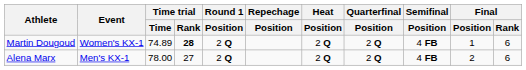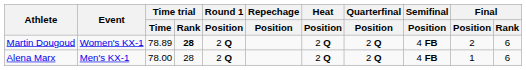Martin Dougoud | Time trial / Time: 74.89 -> 78.89
Martin Dougoud | Final / Position: 1 -> 2
Alena Marx | Time trial / Rank: 27 -> 28
Alena Marx | Final / Position: 2 -> 1
